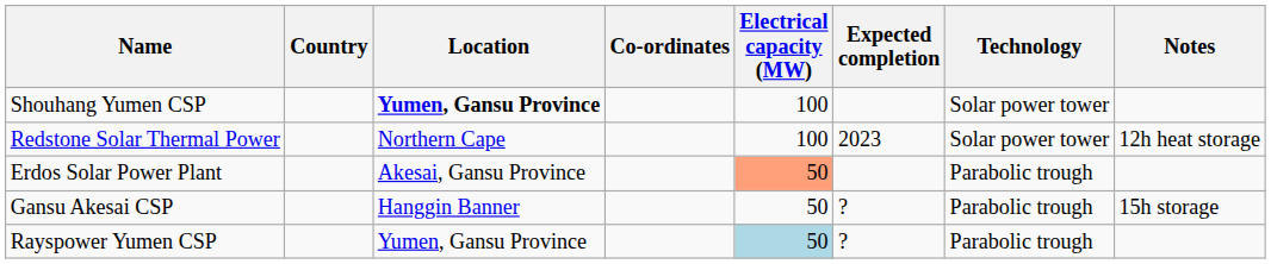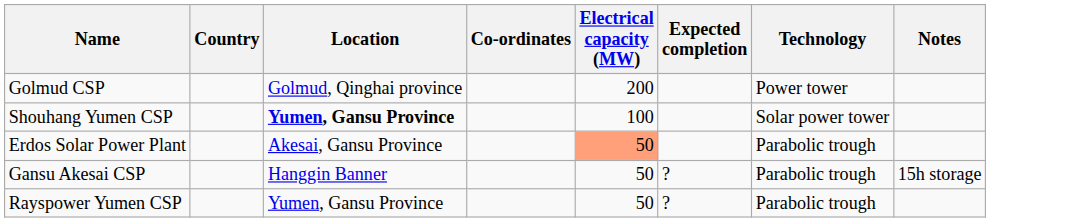+ row: Golmud CSP | Golmud, Qinghai province | 200 | Power tower
- row: Redstone Solar Thermal Power | Northern Cape | 100 | 2023 | Solar power tower | 12h heat storage
Rayspower Yumen CSP | Electrical capacity (MW): lightblue background -> no background
